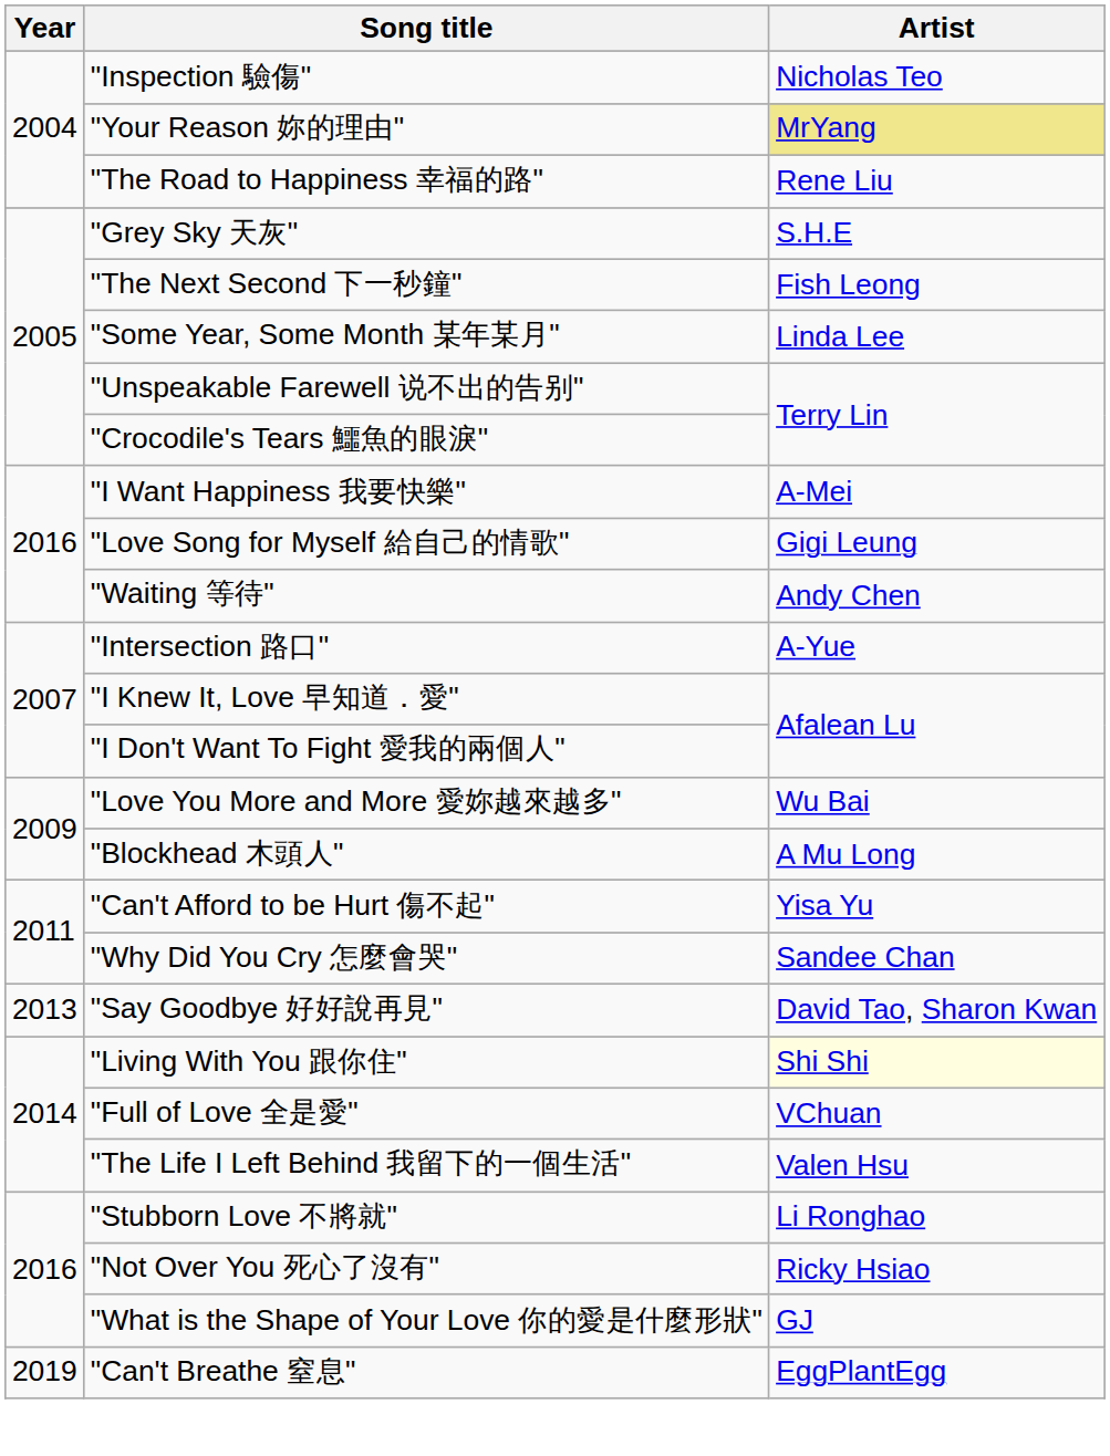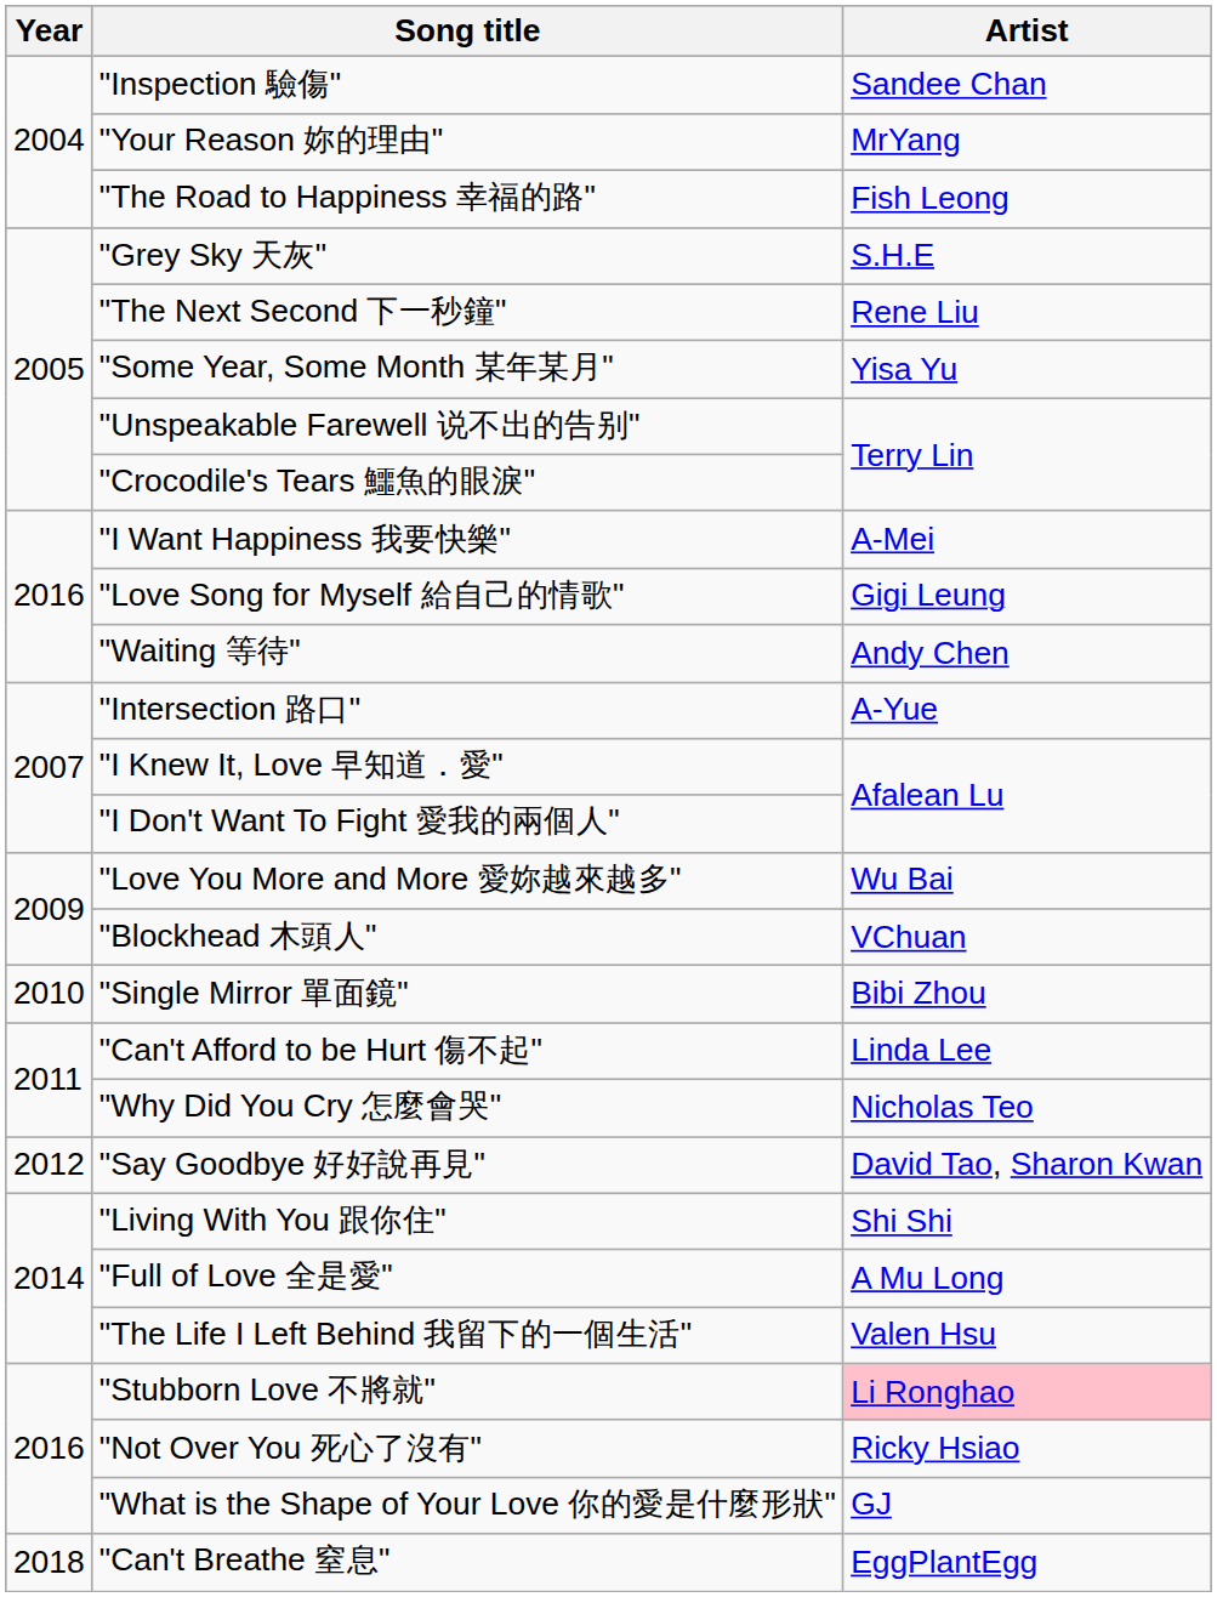"Inspection 驗傷" | Artist: Nicholas Teo -> Sandee Chan
"Your Reason 妳的理由" | Artist: khaki background -> no background
"The Road to Happiness 幸福的路" | Artist: Rene Liu -> Fish Leong
"The Next Second 下一秒鐘" | Artist: Fish Leong -> Rene Liu
"Some Year, Some Month 某年某月" | Artist: Linda Lee -> Yisa Yu
"Blockhead 木頭人" | Artist: A Mu Long -> VChuan
+ row: 2010 | "Single Mirror 單面鏡" | Bibi Zhou
"Can't Afford to be Hurt 傷不起" | Artist: Yisa Yu -> Linda Lee
"Why Did You Cry 怎麼會哭" | Artist: Sandee Chan -> Nicholas Teo
"Say Goodbye 好好說再見" | Year: 2013 -> 2012
"Living With You 跟你住" | Artist: lightyellow background -> no background
"Full of Love 全是愛" | Artist: VChuan -> A Mu Long
"Stubborn Love 不將就" | Artist: no background -> pink background
"Can't Breathe 窒息" | Year: 2019 -> 2018
